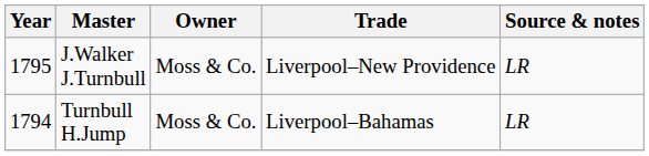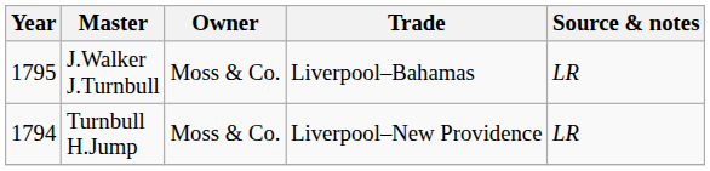J.Walker J.Turnbull | Trade: Liverpool–New Providence -> Liverpool–Bahamas
Turnbull H.Jump | Trade: Liverpool–Bahamas -> Liverpool–New Providence
